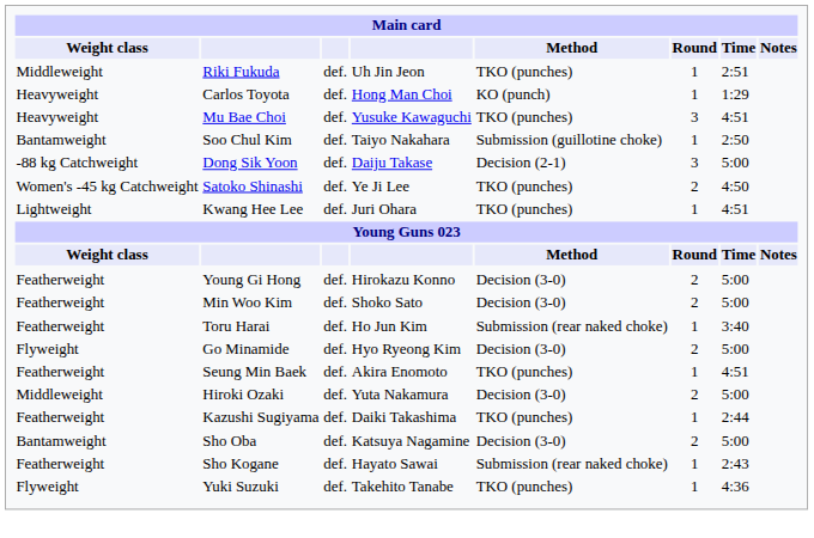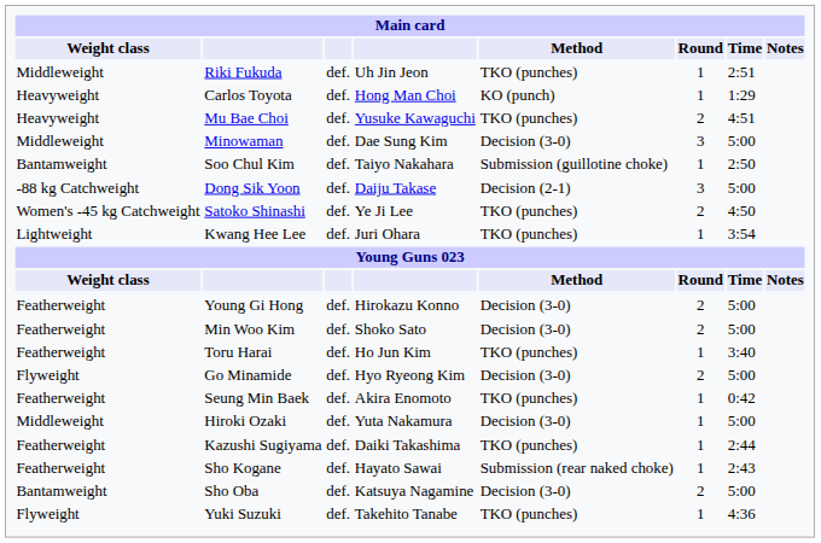Mu Bae Choi | Round: 3 -> 2
+ row: Middleweight | Minowaman | def. | Dae Sung Kim | Decision (3-0) | 3 | 5:00
Kwang Hee Lee | Time: 4:51 -> 3:54
Toru Harai | Method: Submission (rear naked choke) -> TKO (punches)
Seung Min Baek | Time: 4:51 -> 0:42
Hiroki Ozaki | Round: 2 -> 1
rows swapped: Sho Kogane <-> Sho Oba
